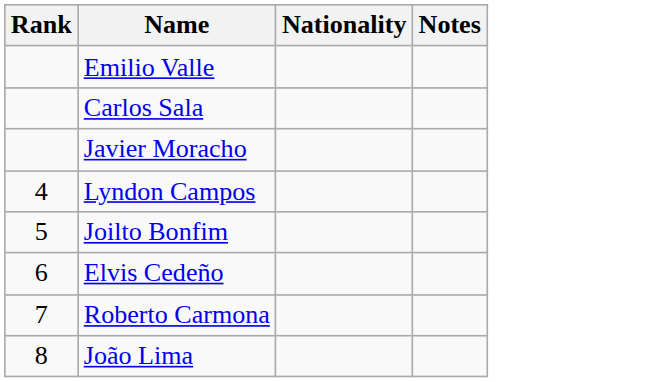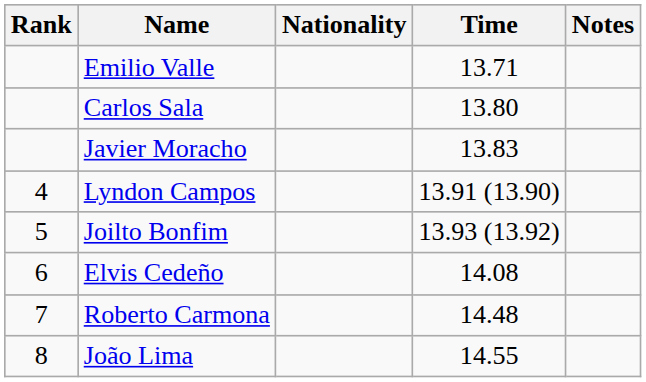+ column: Time | 13.71 | 13.80 | 13.83 | 13.91 (13.90) | 13.93 (13.92) | 14.08 | 14.48 | 14.55
